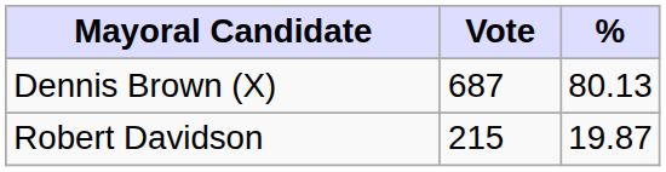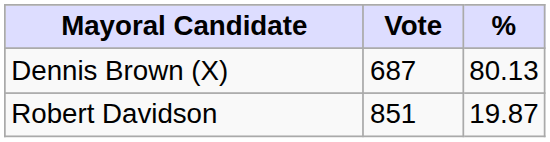Robert Davidson | Vote: 215 -> 851
